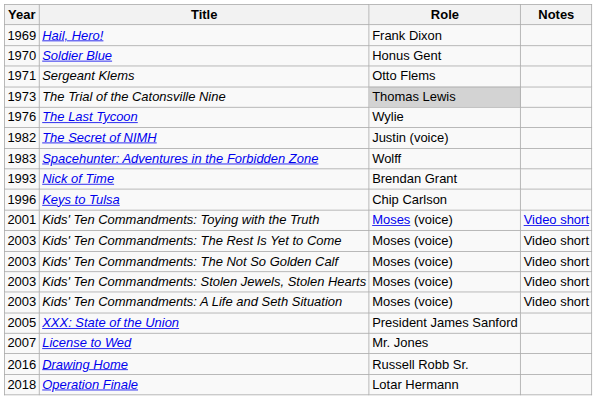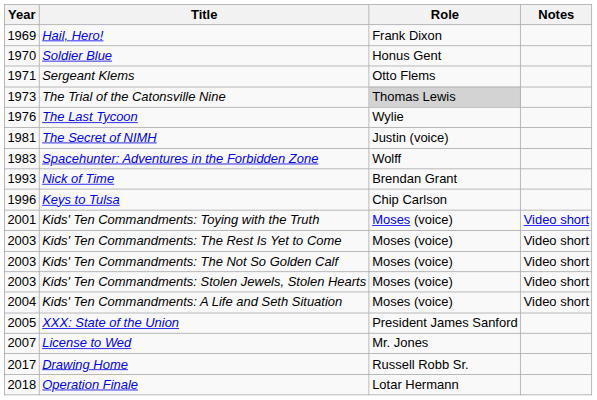The Secret of NIMH | Year: 1982 -> 1981
Kids' Ten Commandments: A Life and Seth Situation | Year: 2003 -> 2004
Drawing Home | Year: 2016 -> 2017
